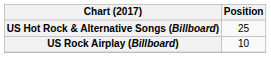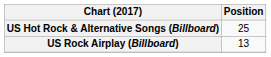US Rock Airplay (Billboard) | Position: 10 -> 13
